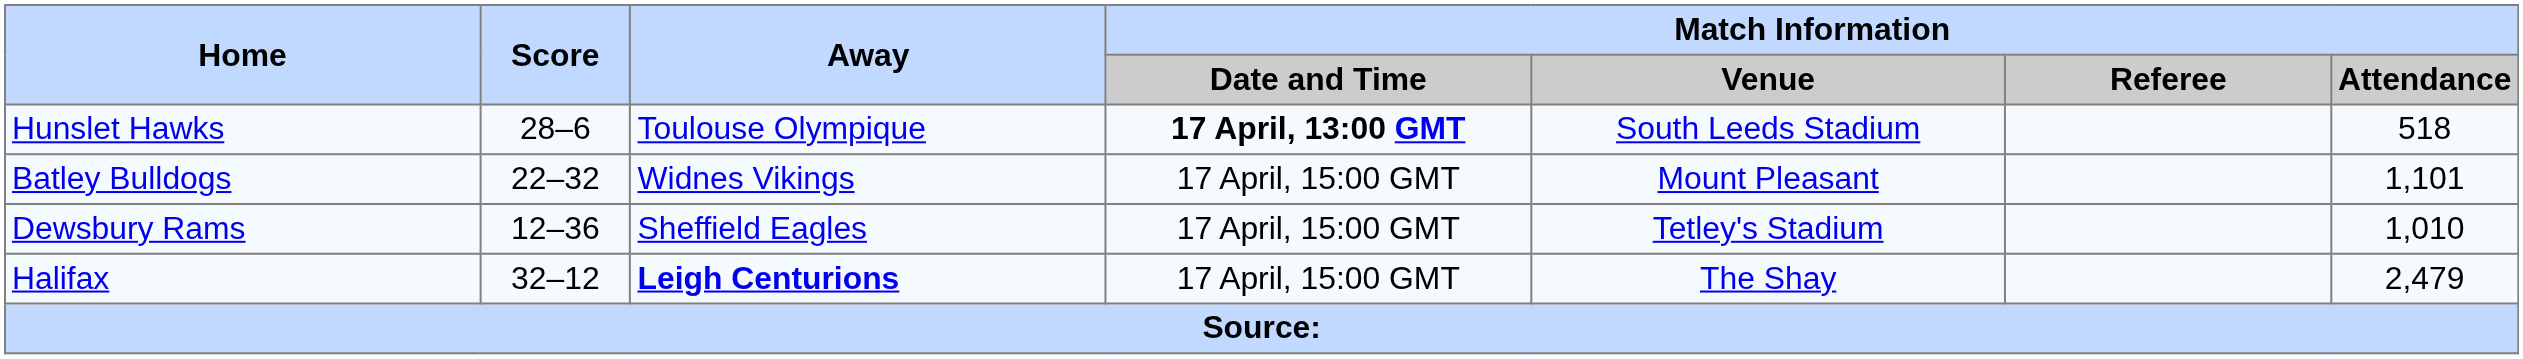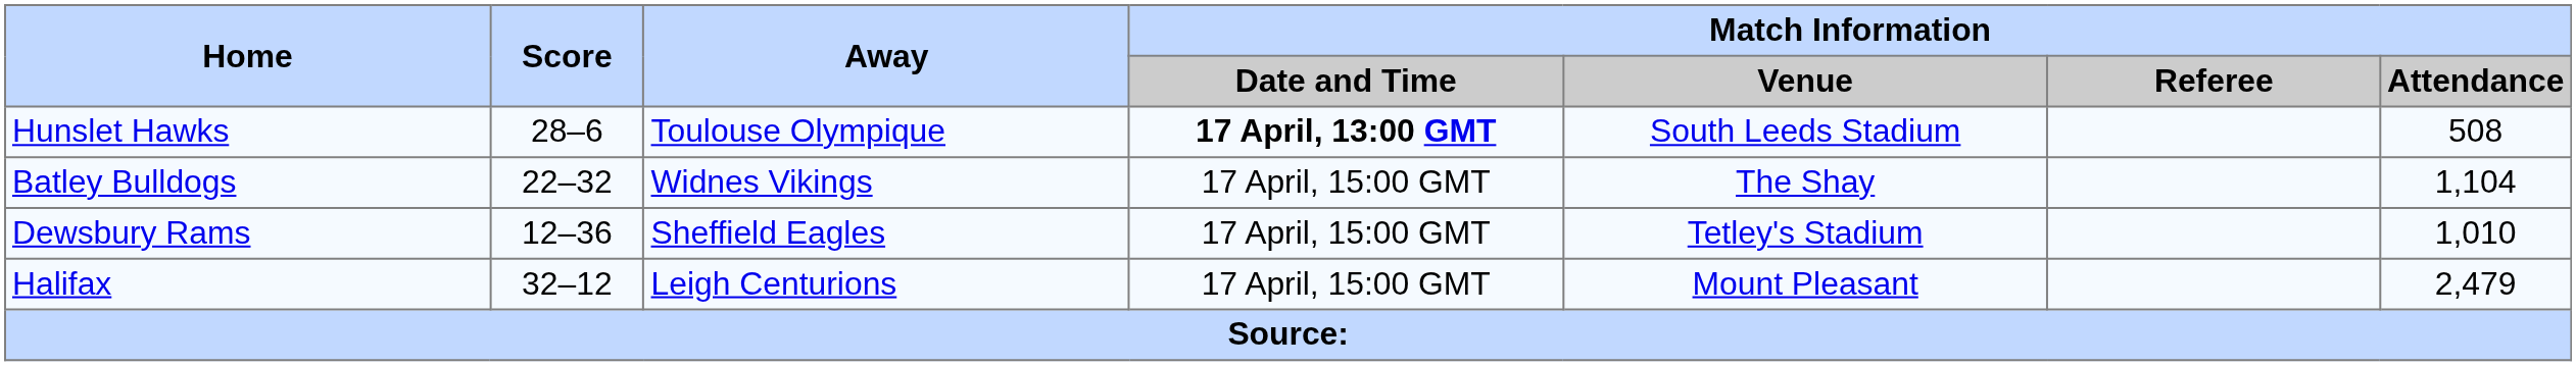Hunslet Hawks | Match Information / Attendance: 518 -> 508
Batley Bulldogs | Match Information / Venue: Mount Pleasant -> The Shay
Batley Bulldogs | Match Information / Attendance: 1,101 -> 1,104
Halifax | Away: bold -> normal
Halifax | Match Information / Venue: The Shay -> Mount Pleasant
